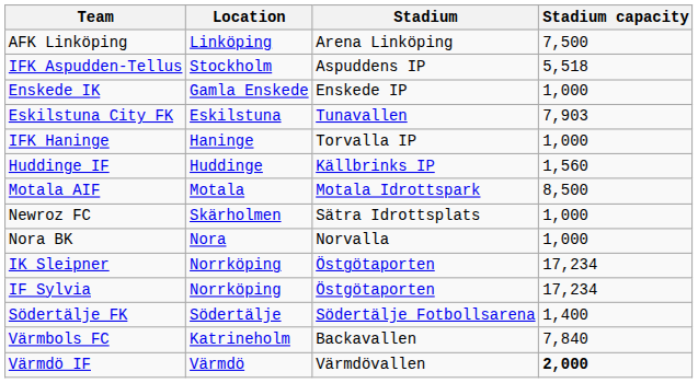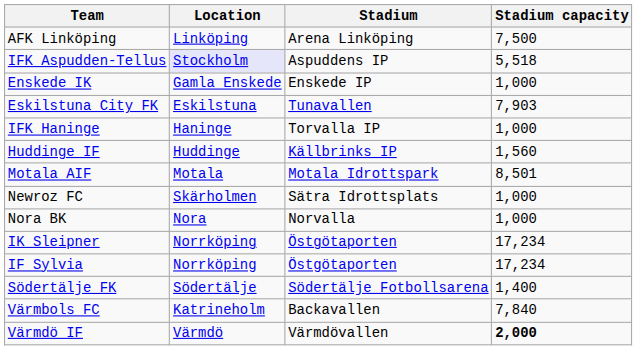IFK Aspudden-Tellus | Location: no background -> lavender background
Motala AIF | Stadium capacity: 8,500 -> 8,501
